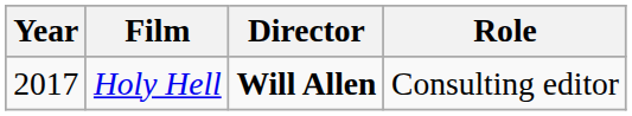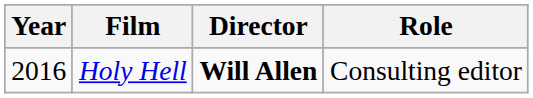Holy Hell | Year: 2017 -> 2016
